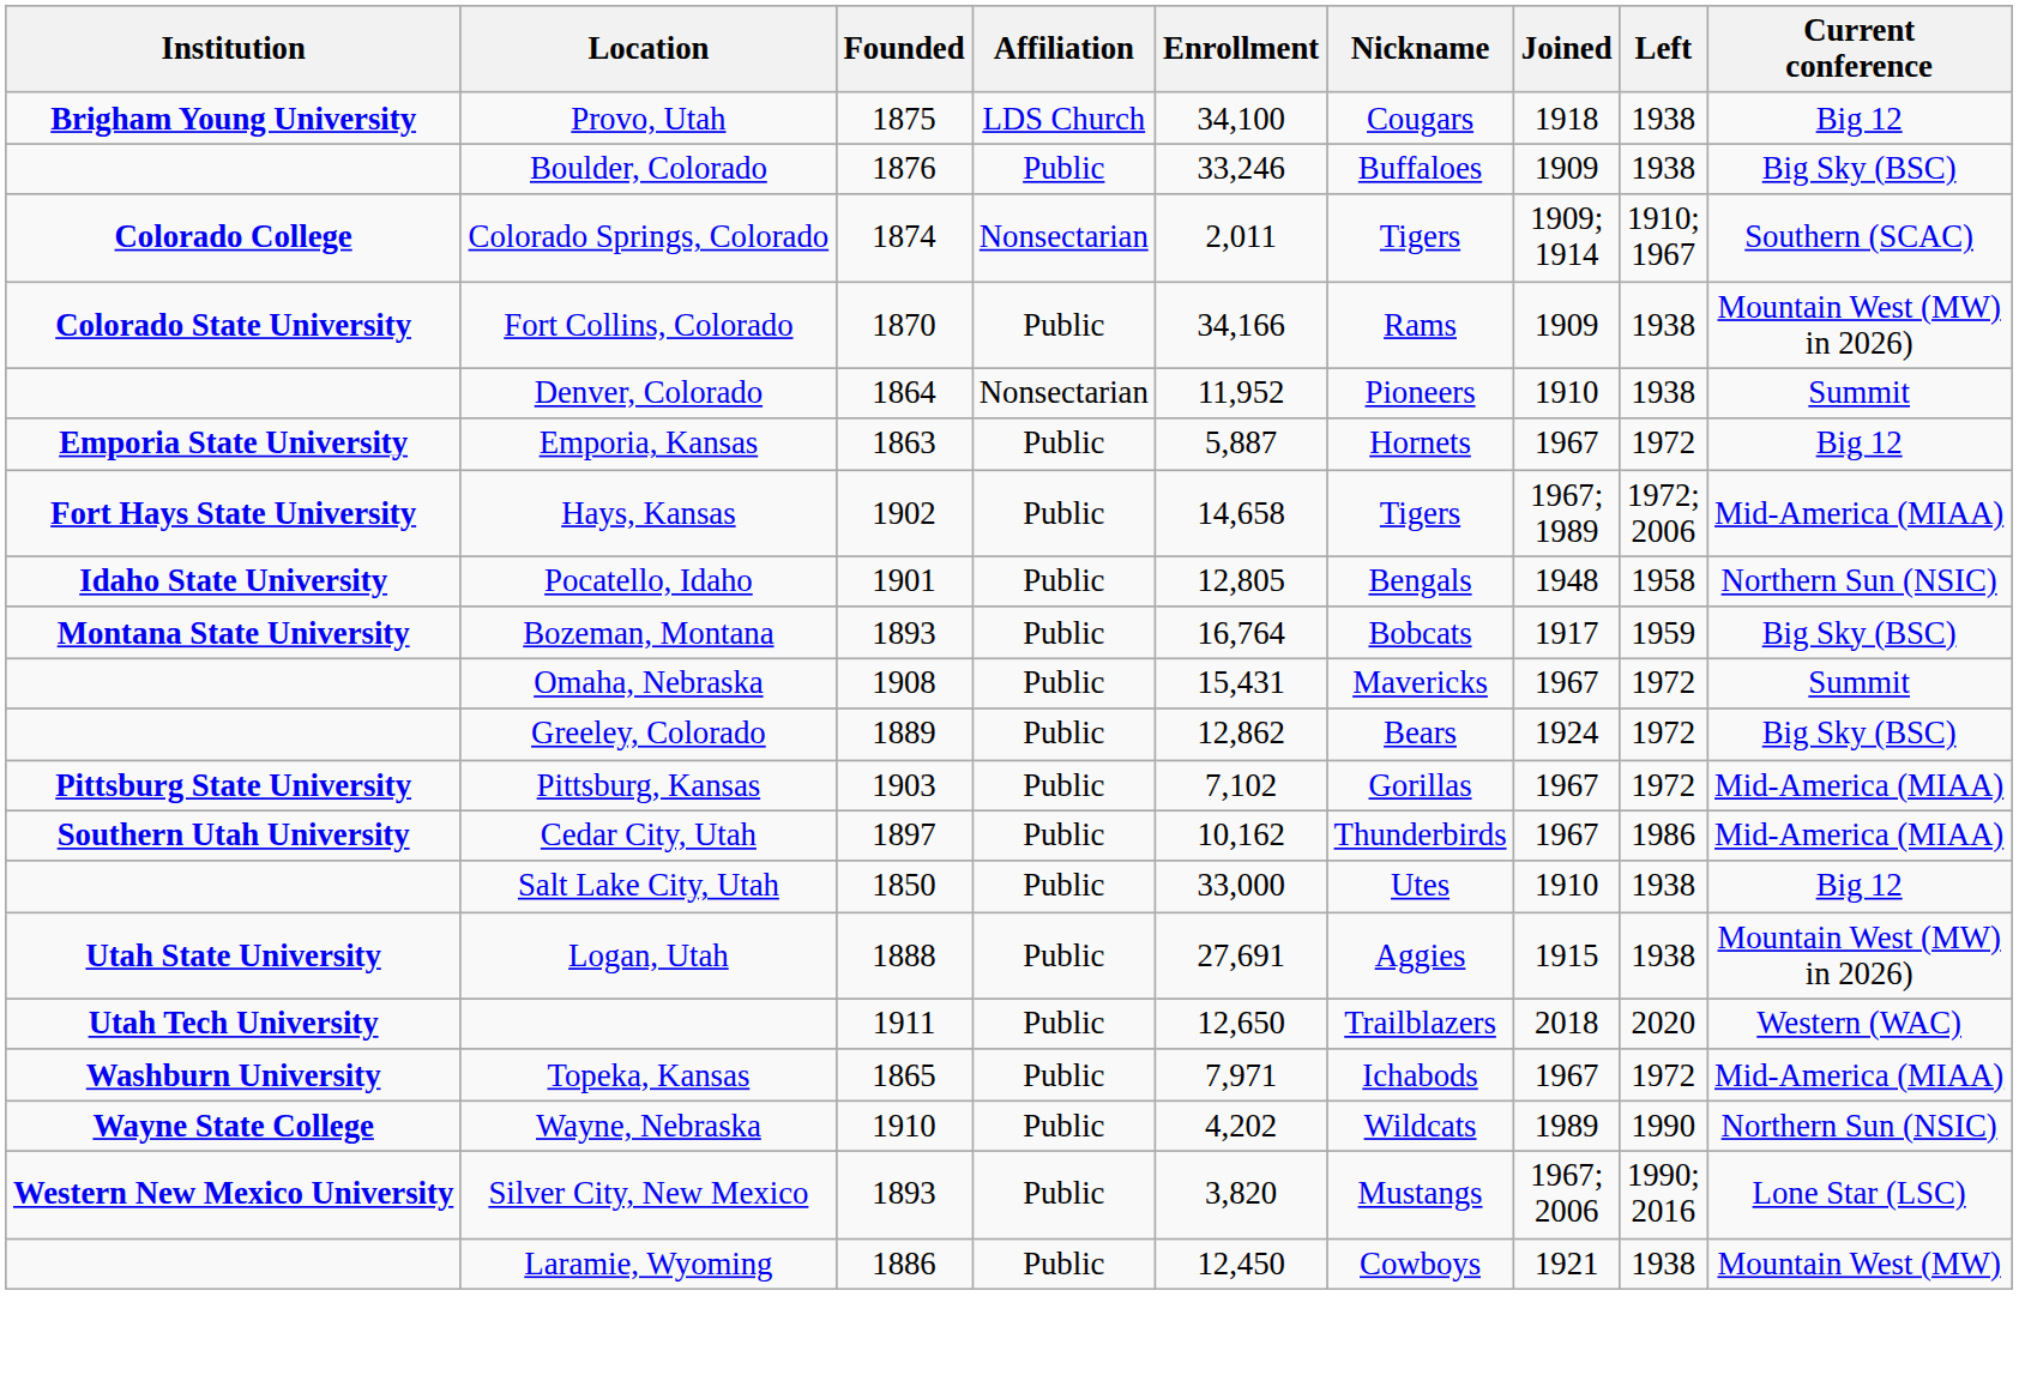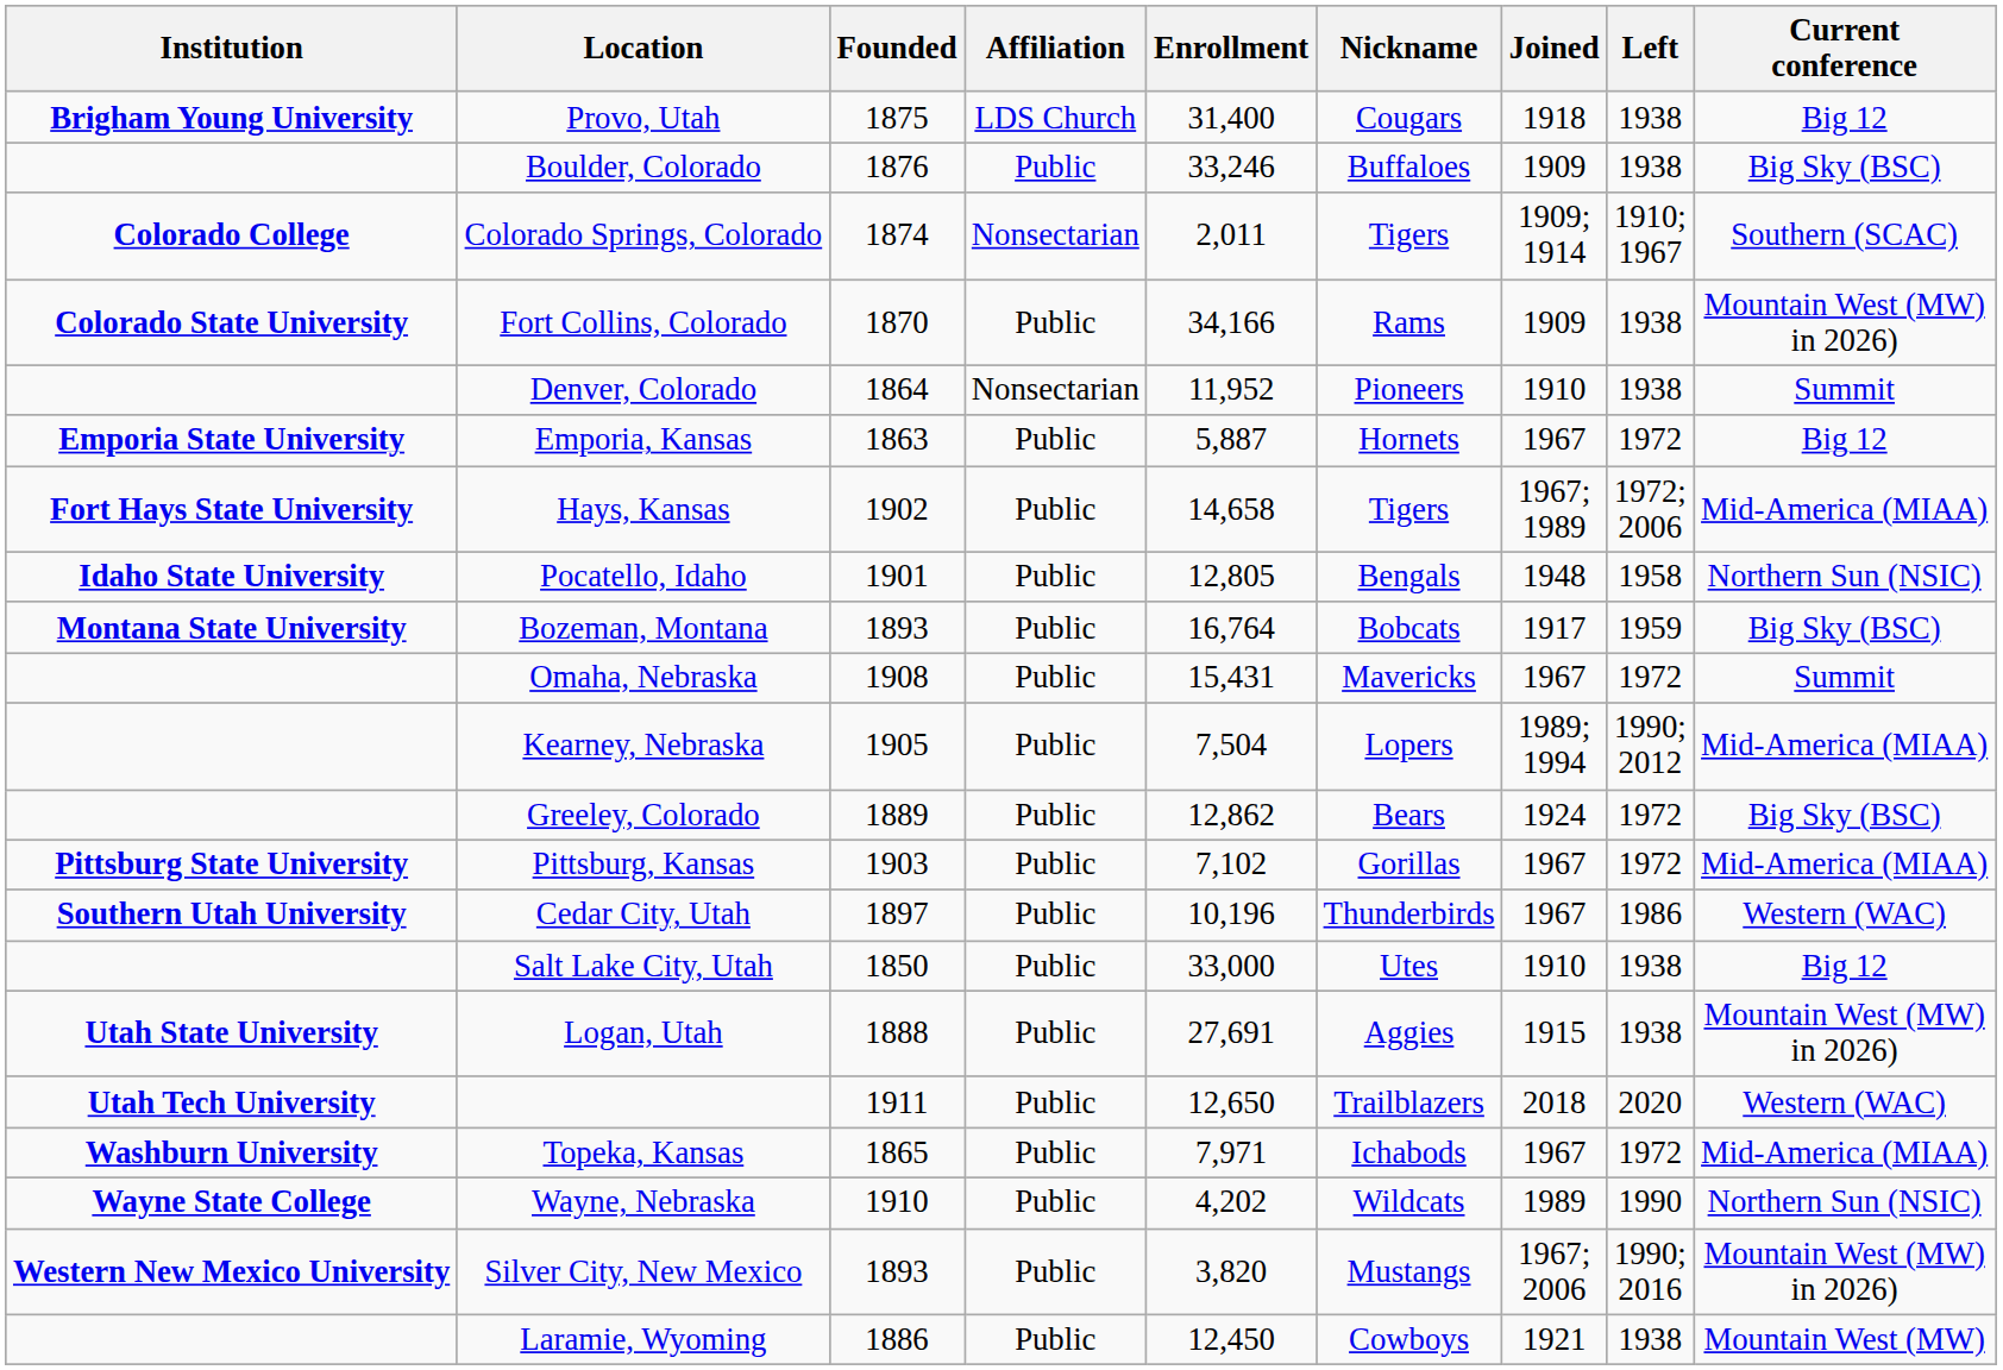Provo, Utah | Enrollment: 34,100 -> 31,400
+ row: Kearney, Nebraska | 1905 | Public | 7,504 | Lopers | 1989; 1994 | 1990; 2012 | Mid-America (MIAA)
Cedar City, Utah | Enrollment: 10,162 -> 10,196
Cedar City, Utah | Current conference: Mid-America (MIAA) -> Western (WAC)
Silver City, New Mexico | Current conference: Lone Star (LSC) -> Mountain West (MW) in 2026)
